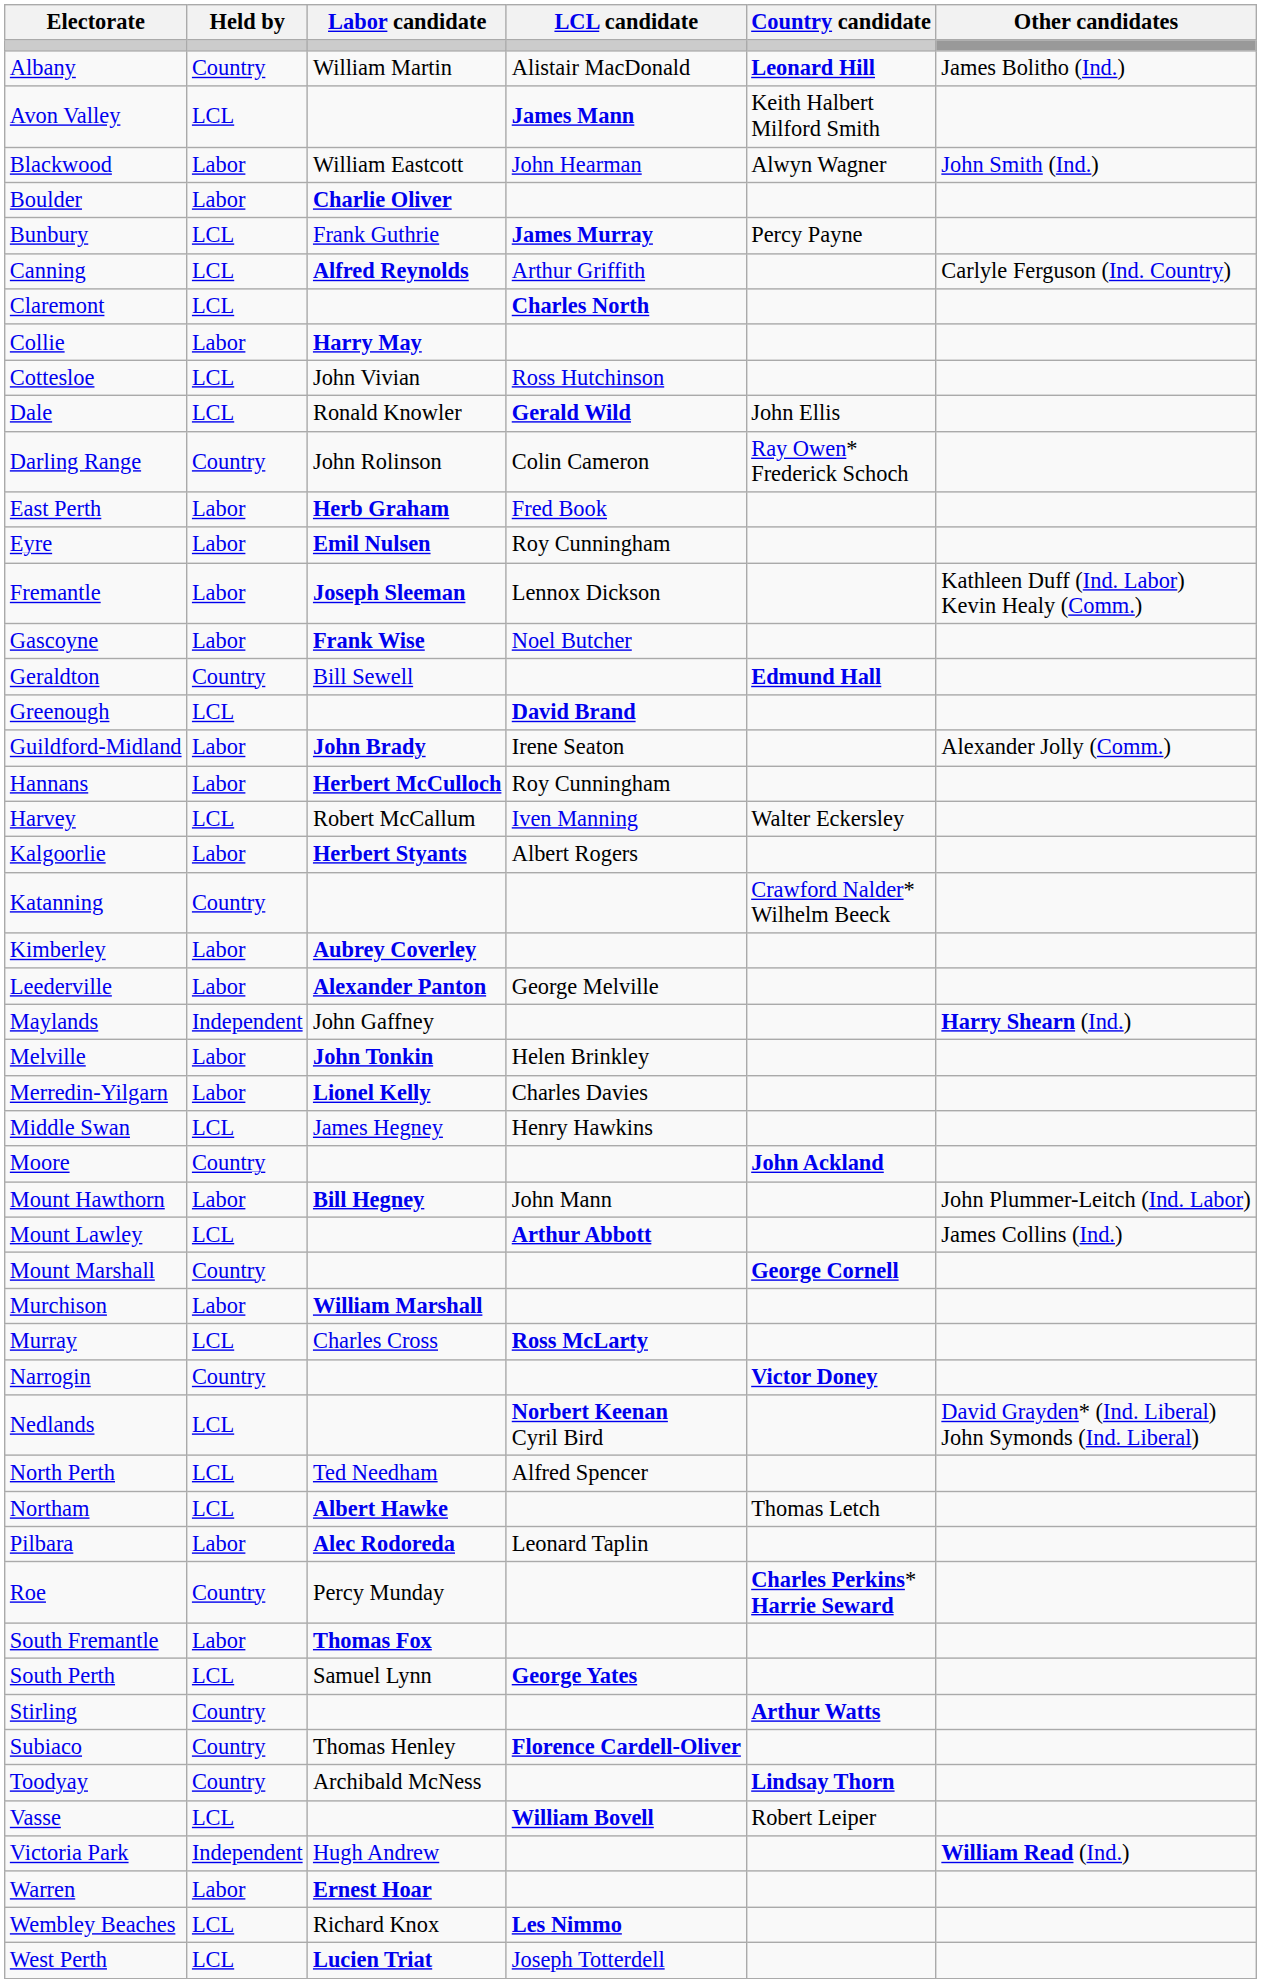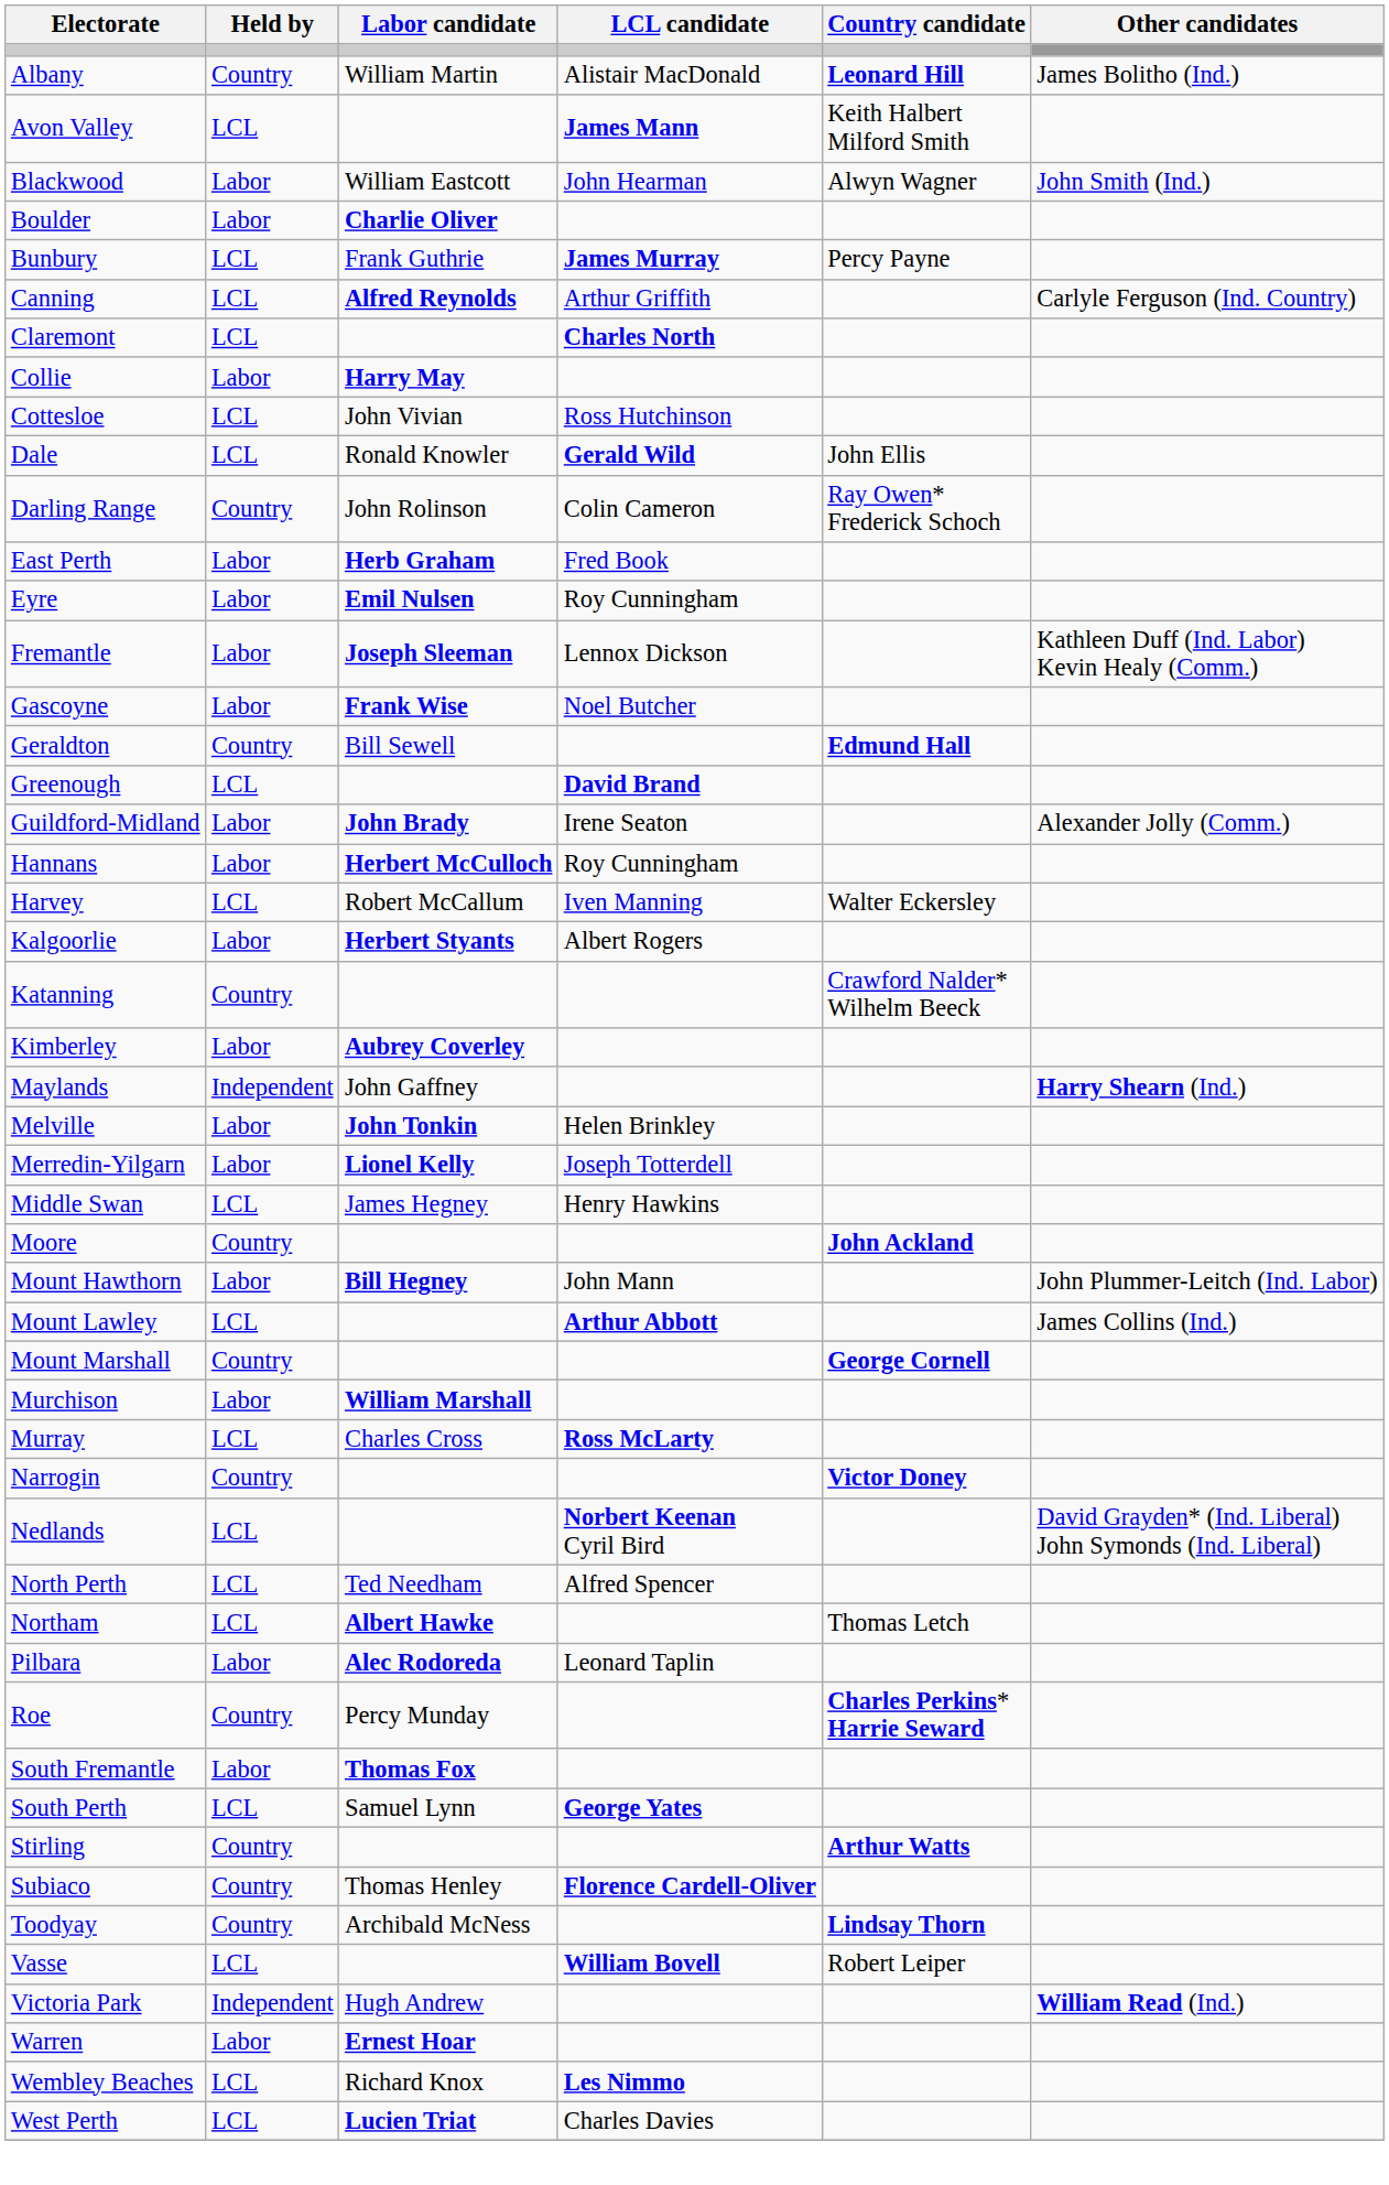- row: Leederville | Labor | Alexander Panton | George Melville
Merredin-Yilgarn | LCL candidate: Charles Davies -> Joseph Totterdell
West Perth | LCL candidate: Joseph Totterdell -> Charles Davies
